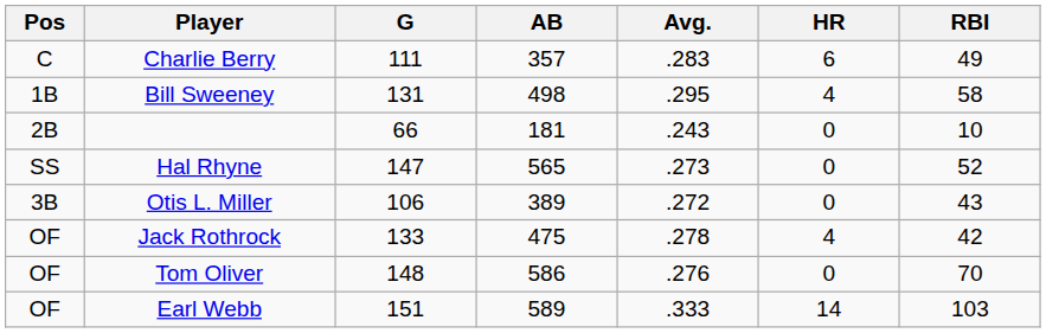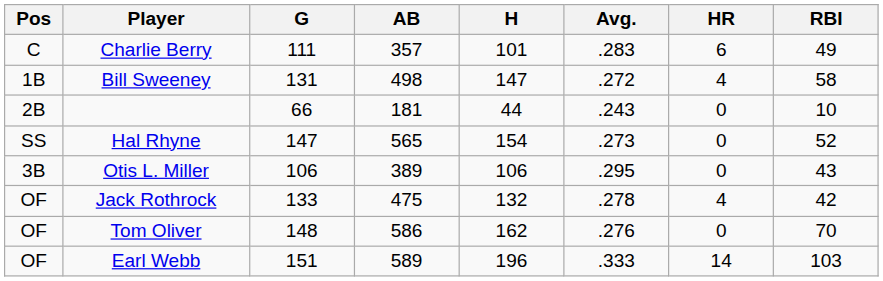+ column: H | 101 | 147 | 44 | 154 | 106 | 132 | 162 | 196
Bill Sweeney | Avg.: .295 -> .272
Otis L. Miller | Avg.: .272 -> .295
